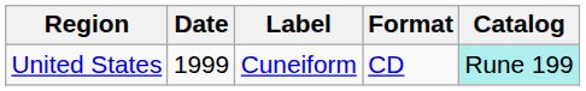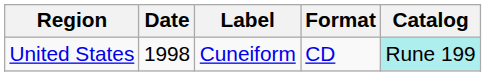United States | Date: 1999 -> 1998
